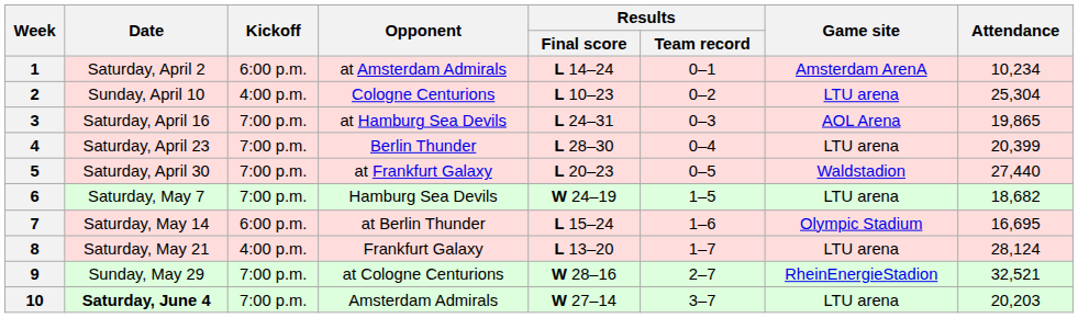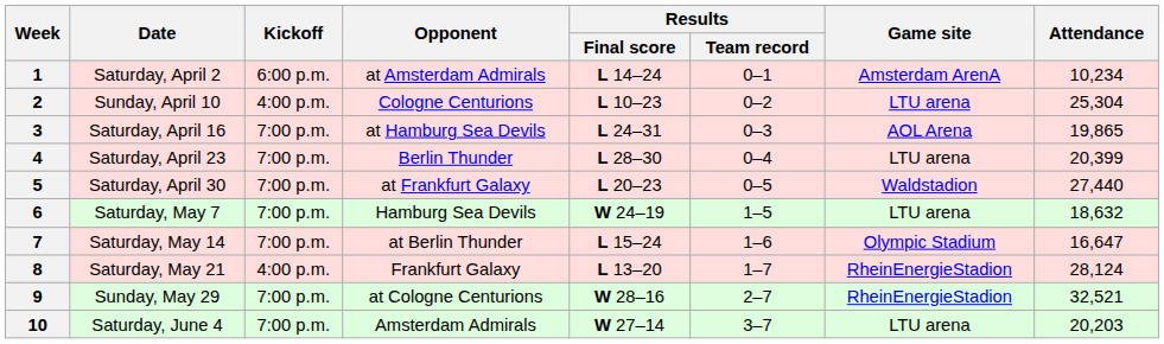6 | Attendance: 18,682 -> 18,632
7 | Kickoff: 6:00 p.m. -> 7:00 p.m.
7 | Attendance: 16,695 -> 16,647
8 | Game site: LTU arena -> RheinEnergieStadion
10 | Date: bold -> normal
